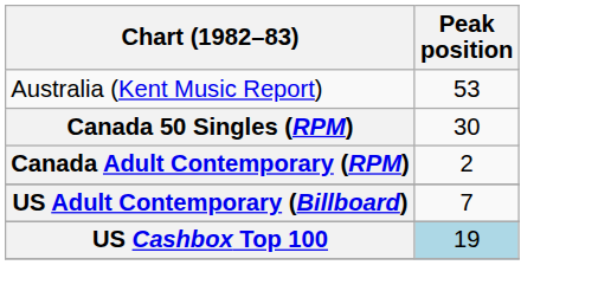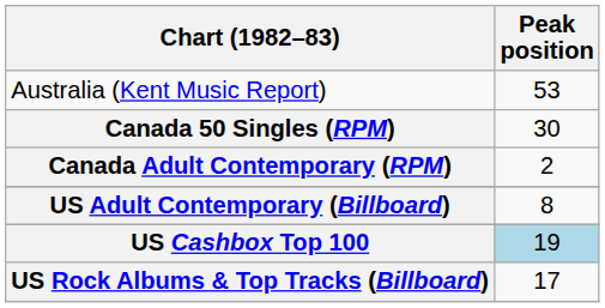US Adult Contemporary (Billboard) | Peak position: 7 -> 8
+ row: US Rock Albums & Top Tracks (Billboard) | 17
